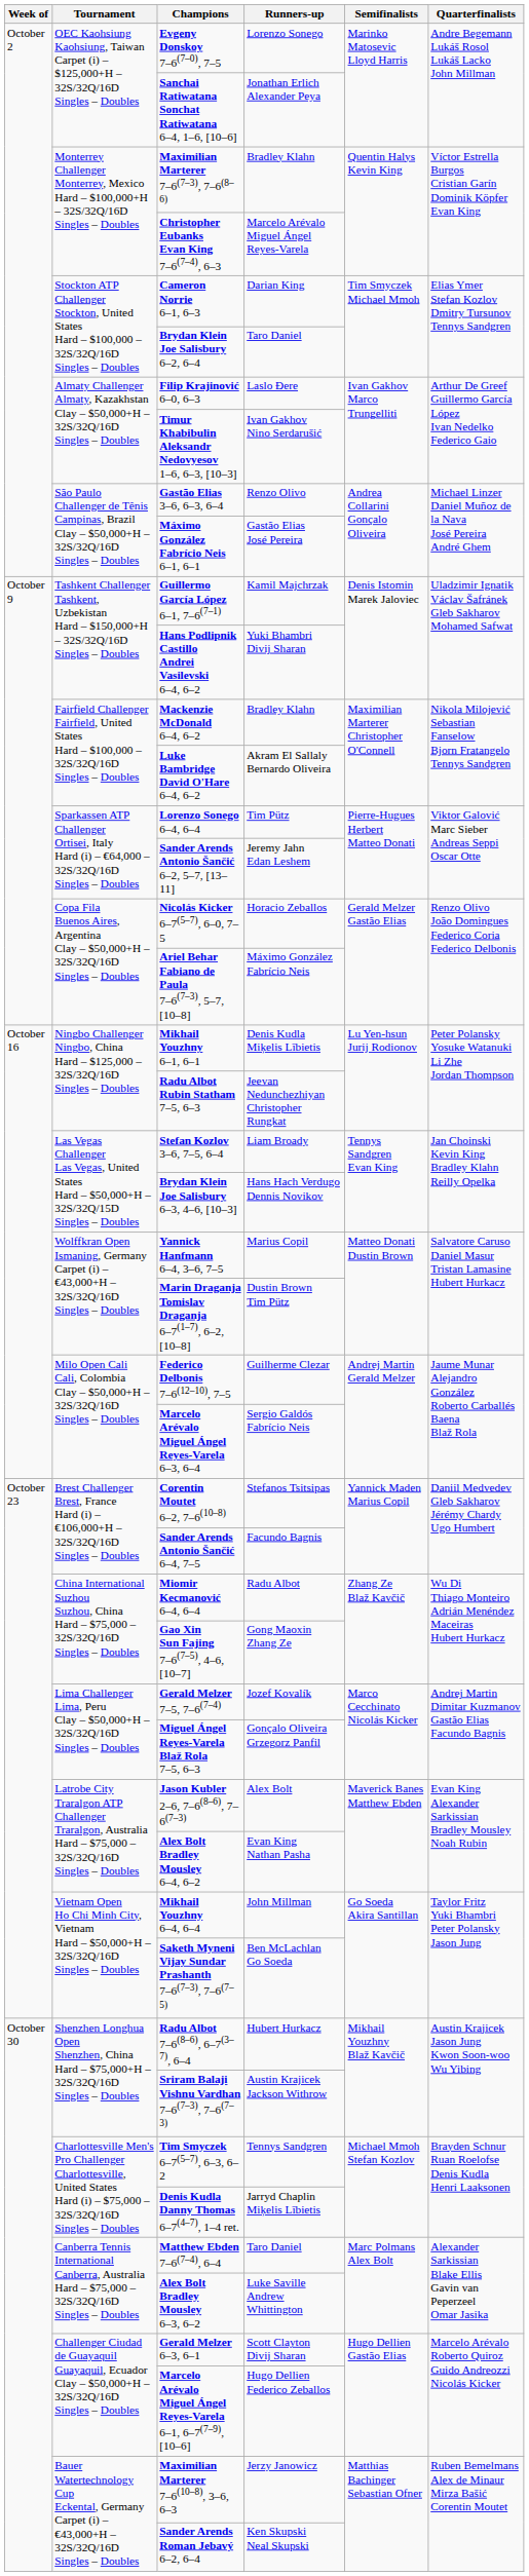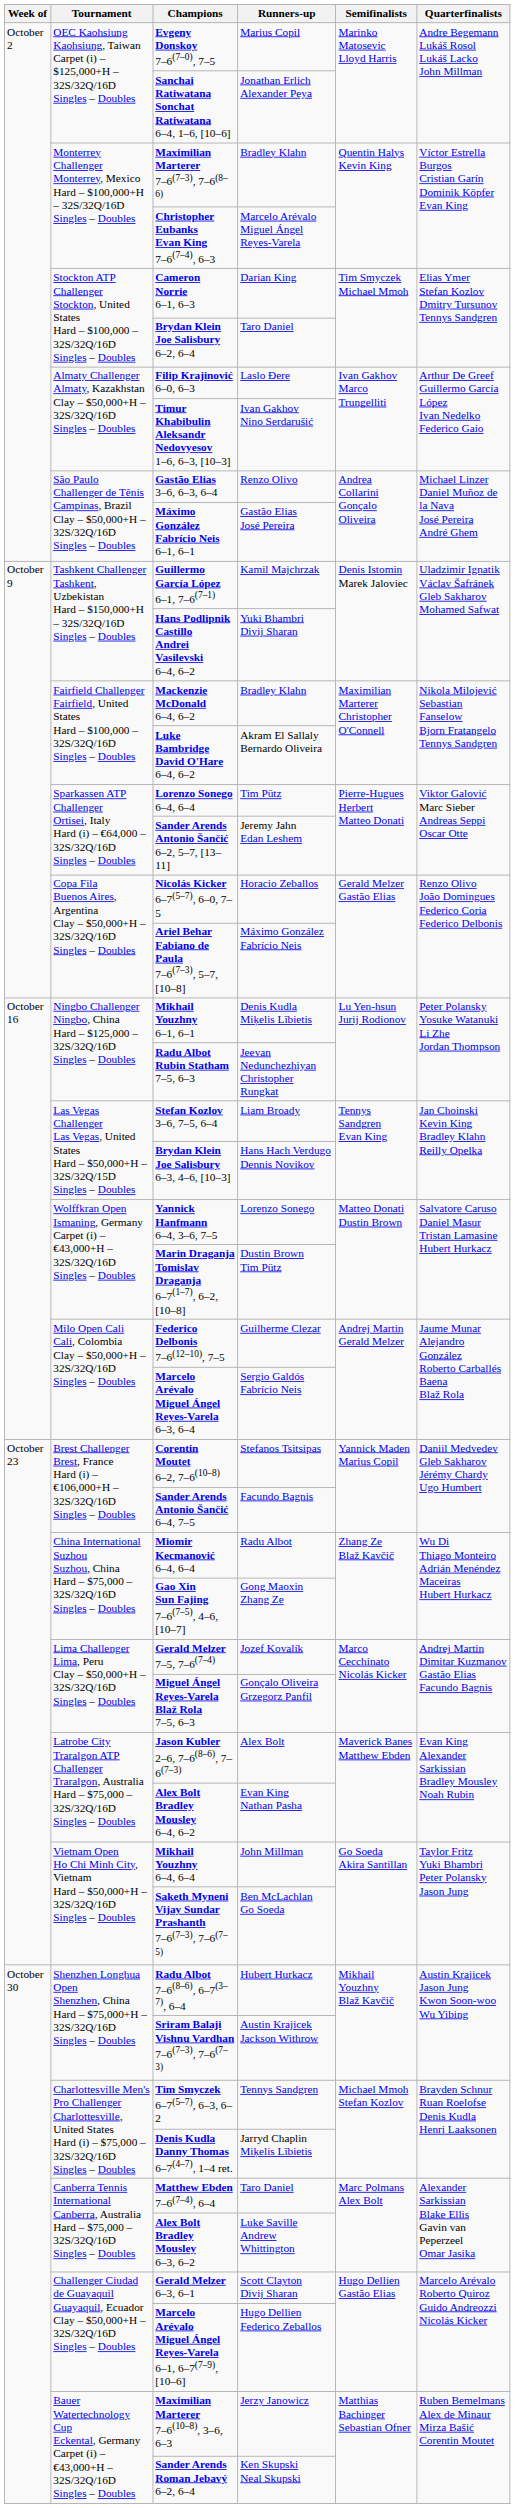Evgeny Donskoy 7–6(7–0), 7–5 | Runners-up: Lorenzo Sonego -> Marius Copil
Yannick Hanfmann 6–4, 3–6, 7–5 | Runners-up: Marius Copil -> Lorenzo Sonego
